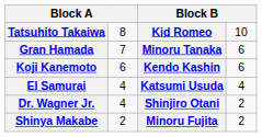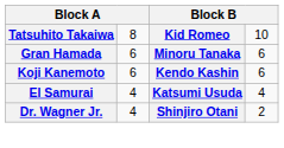Gran Hamada | column 2: 7 -> 6
- row: Shinya Makabe | 2 | Minoru Fujita | 2
